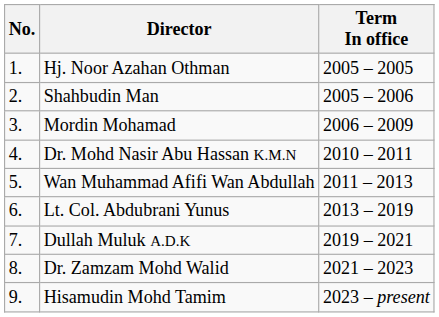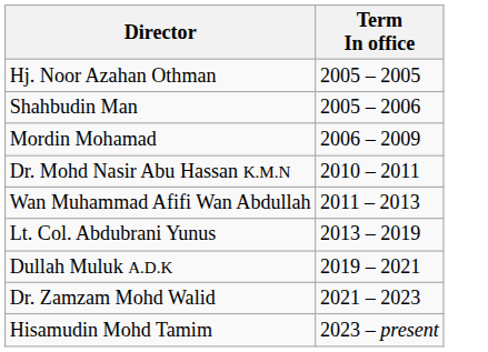- column: No. | 1. | 2. | 3. | 4. | 5. | 6. | 7. | 8. | 9.
